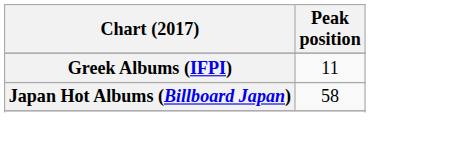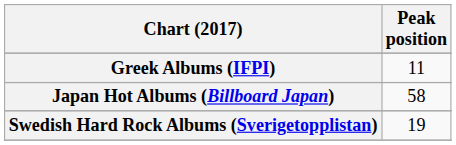+ row: Swedish Hard Rock Albums (Sverigetopplistan) | 19
